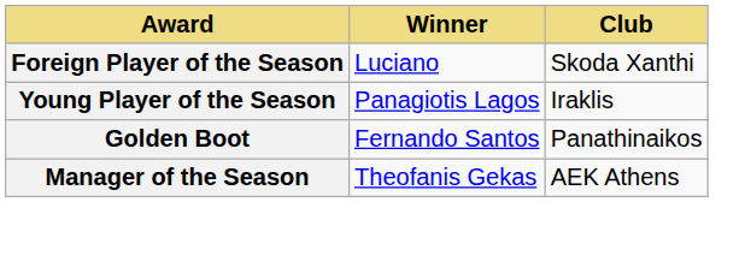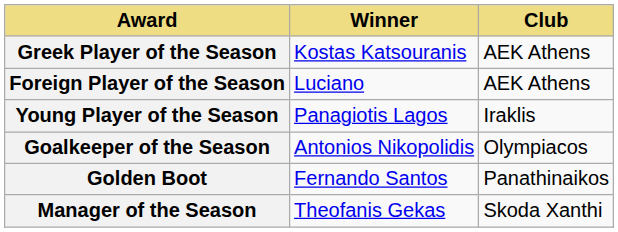+ row: Greek Player of the Season | Kostas Katsouranis | AEK Athens
Foreign Player of the Season | Club: Skoda Xanthi -> AEK Athens
+ row: Goalkeeper of the Season | Antonios Nikopolidis | Olympiacos
Manager of the Season | Club: AEK Athens -> Skoda Xanthi
